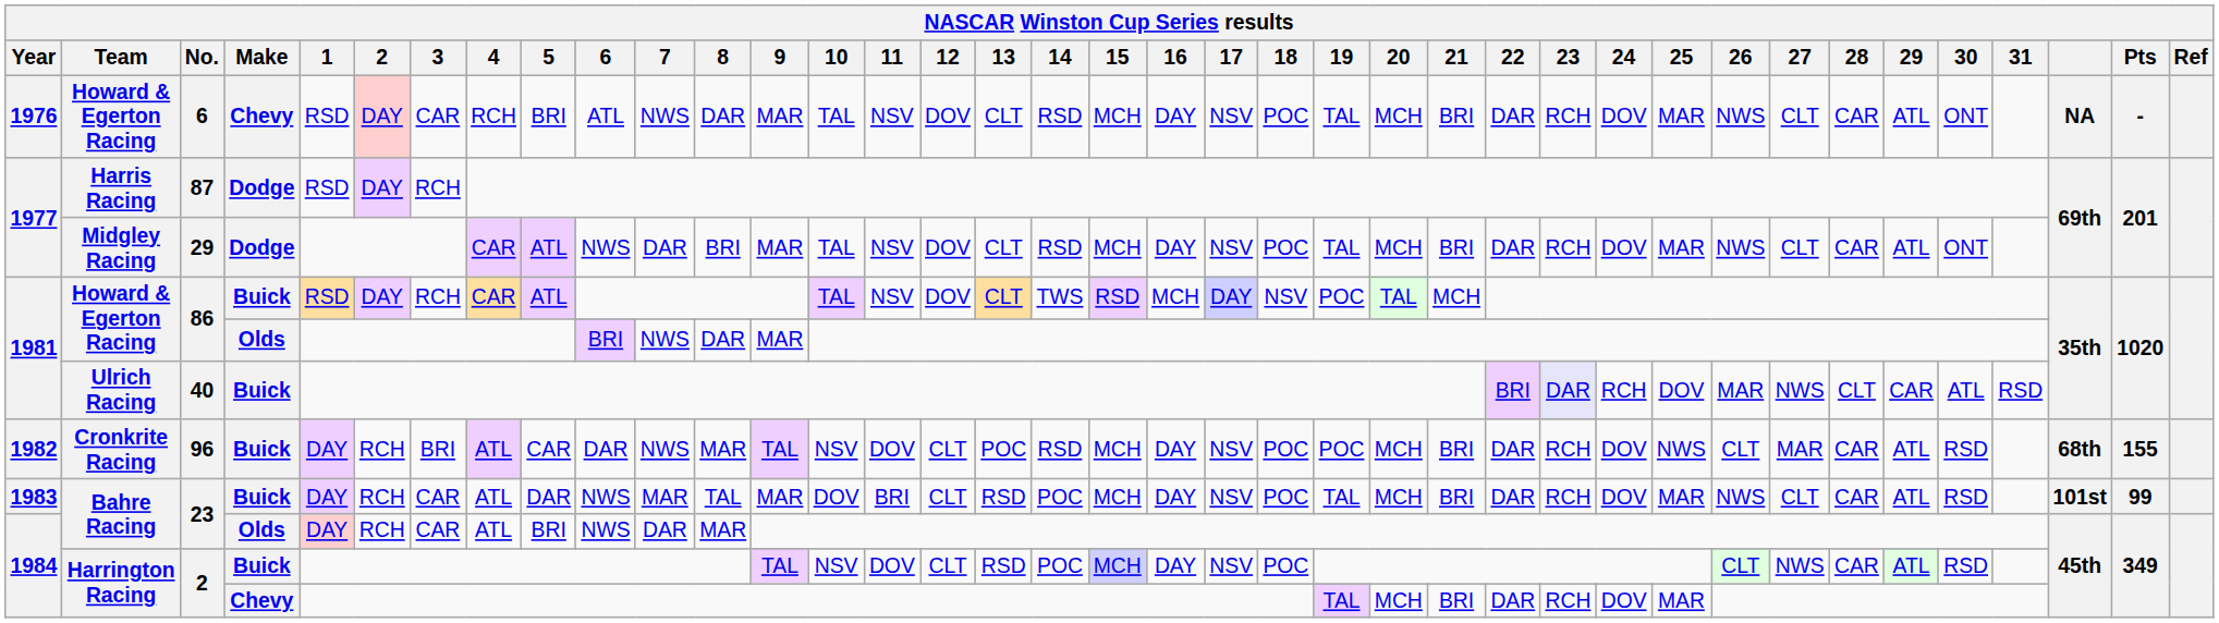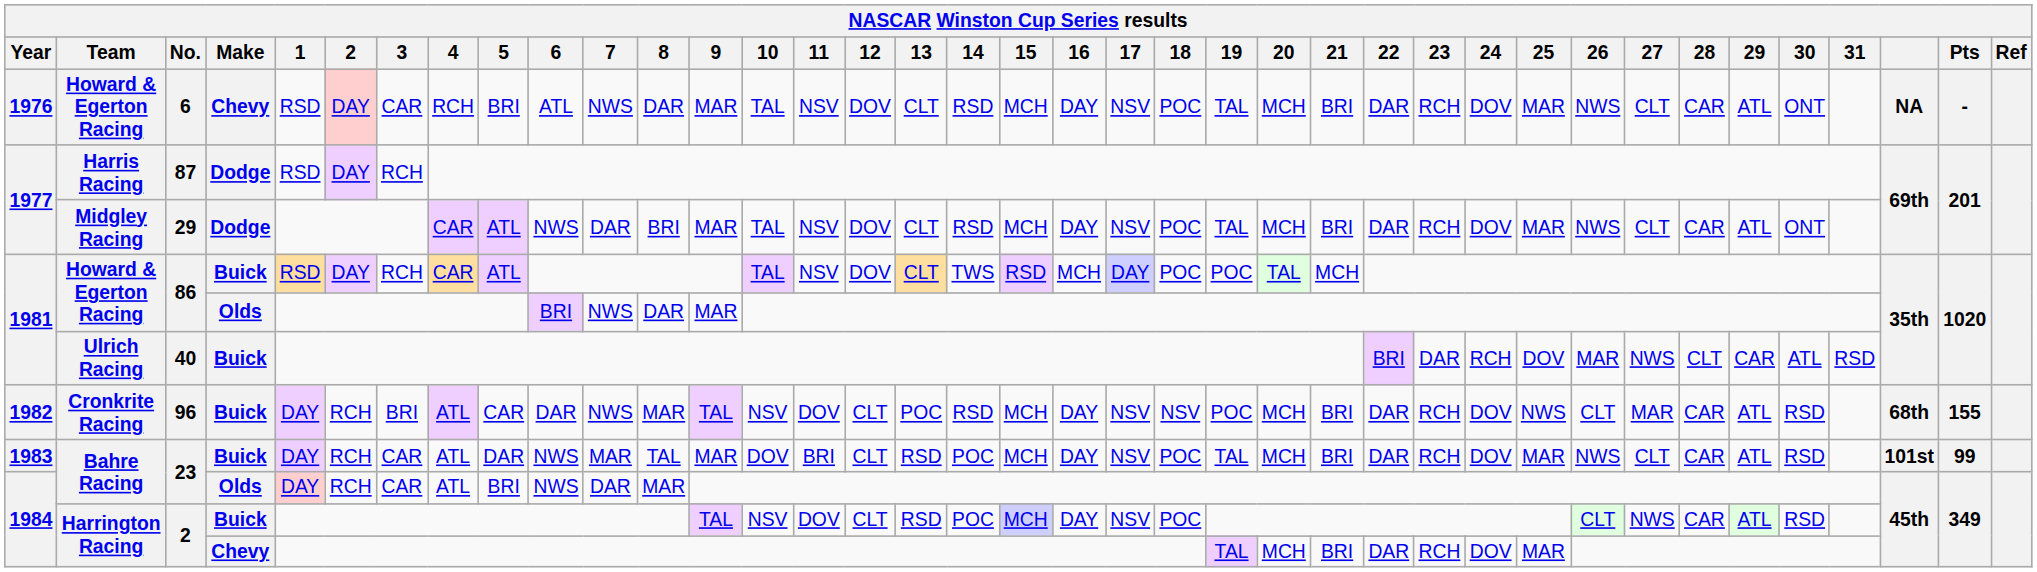86 / Buick | 18: NSV -> POC
40 | 23: lavender background -> no background
96 | 18: POC -> NSV
